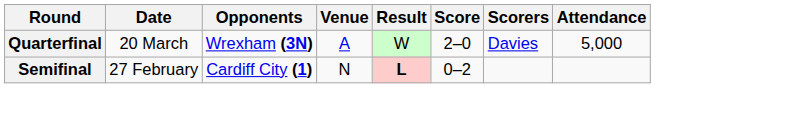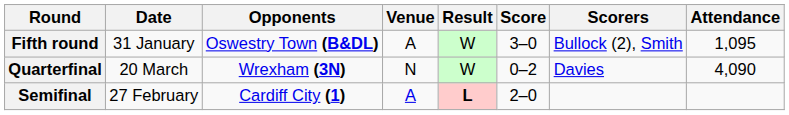+ row: Fifth round | 31 January | Oswestry Town (B&DL) | A | W | 3–0 | Bullock (2), Smith | 1,095
Quarterfinal | Venue: A -> N
Quarterfinal | Score: 2–0 -> 0–2
Quarterfinal | Attendance: 5,000 -> 4,090
Semifinal | Venue: N -> A
Semifinal | Score: 0–2 -> 2–0
